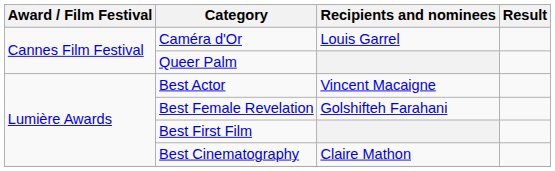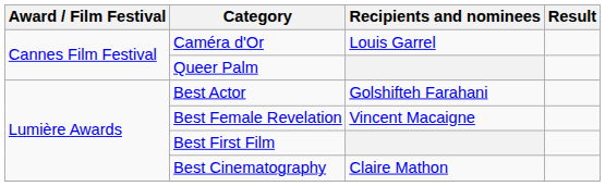Best Actor | Recipients and nominees: Vincent Macaigne -> Golshifteh Farahani
Best Female Revelation | Recipients and nominees: Golshifteh Farahani -> Vincent Macaigne
